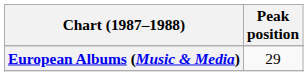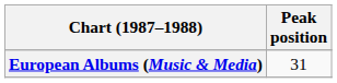European Albums (Music & Media) | Peak position: 29 -> 31
